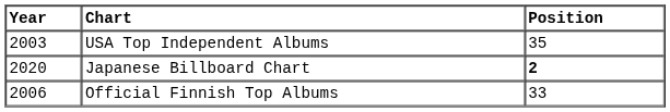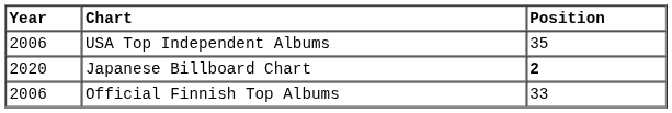USA Top Independent Albums | Year: 2003 -> 2006
